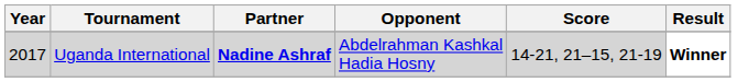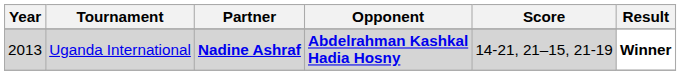Uganda International | Year: 2017 -> 2013
Uganda International | Opponent: normal -> bold
